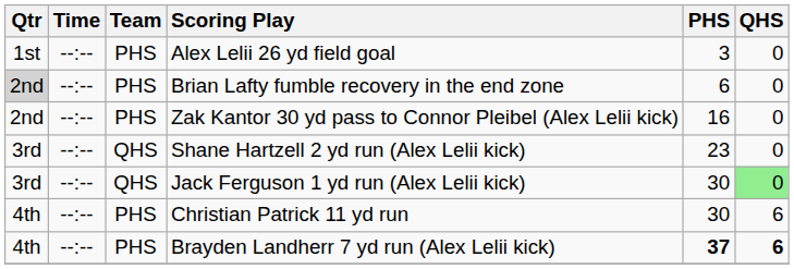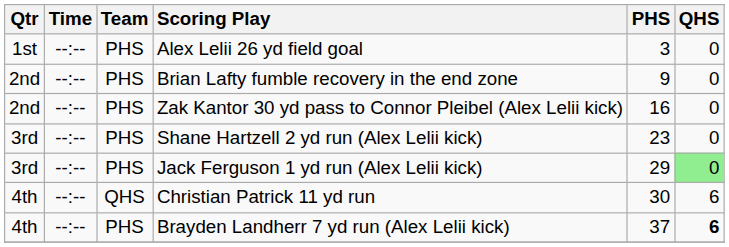Brian Lafty fumble recovery in the end zone | Qtr: lightgrey background -> no background
Brian Lafty fumble recovery in the end zone | PHS: 6 -> 9
Shane Hartzell 2 yd run (Alex Lelii kick) | Team: QHS -> PHS
Jack Ferguson 1 yd run (Alex Lelii kick) | Team: QHS -> PHS
Jack Ferguson 1 yd run (Alex Lelii kick) | PHS: 30 -> 29
Christian Patrick 11 yd run | Team: PHS -> QHS
Brayden Landherr 7 yd run (Alex Lelii kick) | PHS: bold -> normal
